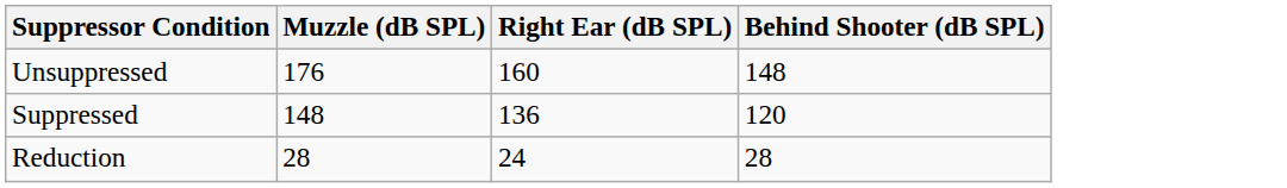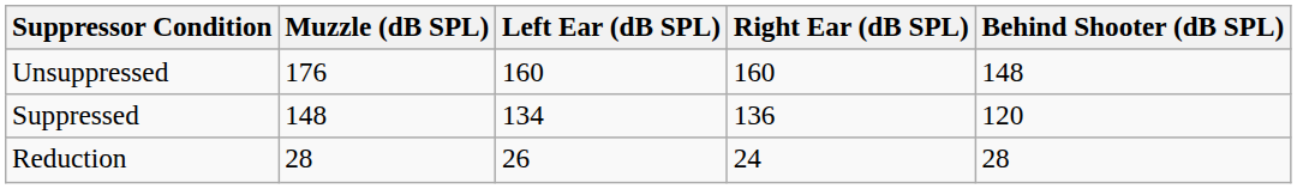+ column: Left Ear (dB SPL) | 160 | 134 | 26
